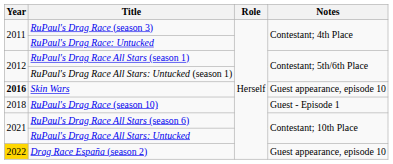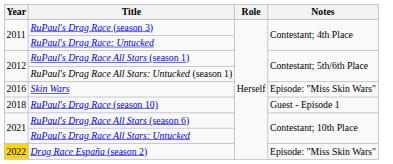Skin Wars | Year: bold -> normal
Skin Wars | Notes: Guest appearance, episode 10 -> Episode: "Miss Skin Wars"
Drag Race España (season 2) | Notes: Guest appearance, episode 10 -> Episode: "Miss Skin Wars"
